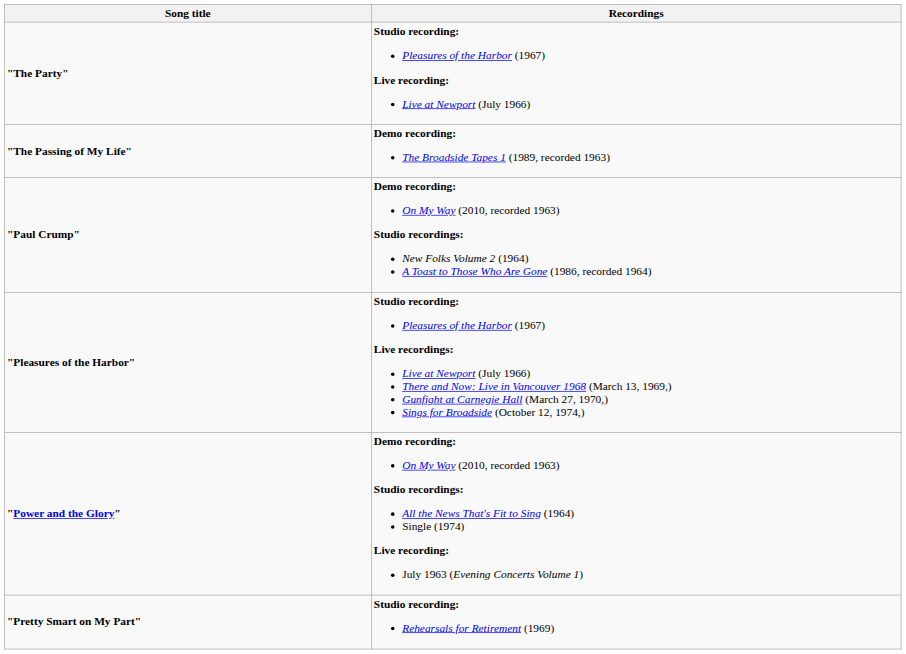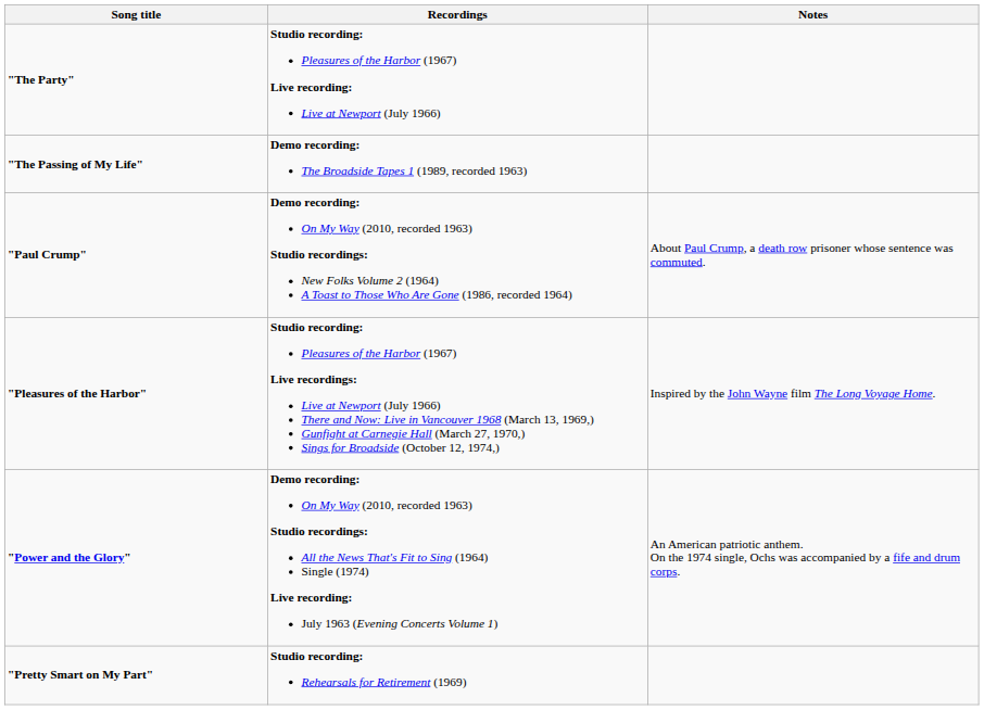+ column: Notes | About Paul Crump, a death row prisoner whose sentence was commuted. | Inspired by the John Wayne film The Long Voyage Home. | An American patriotic anthem. On the 1974 single, Ochs was accompanied by a fife and drum corps.
